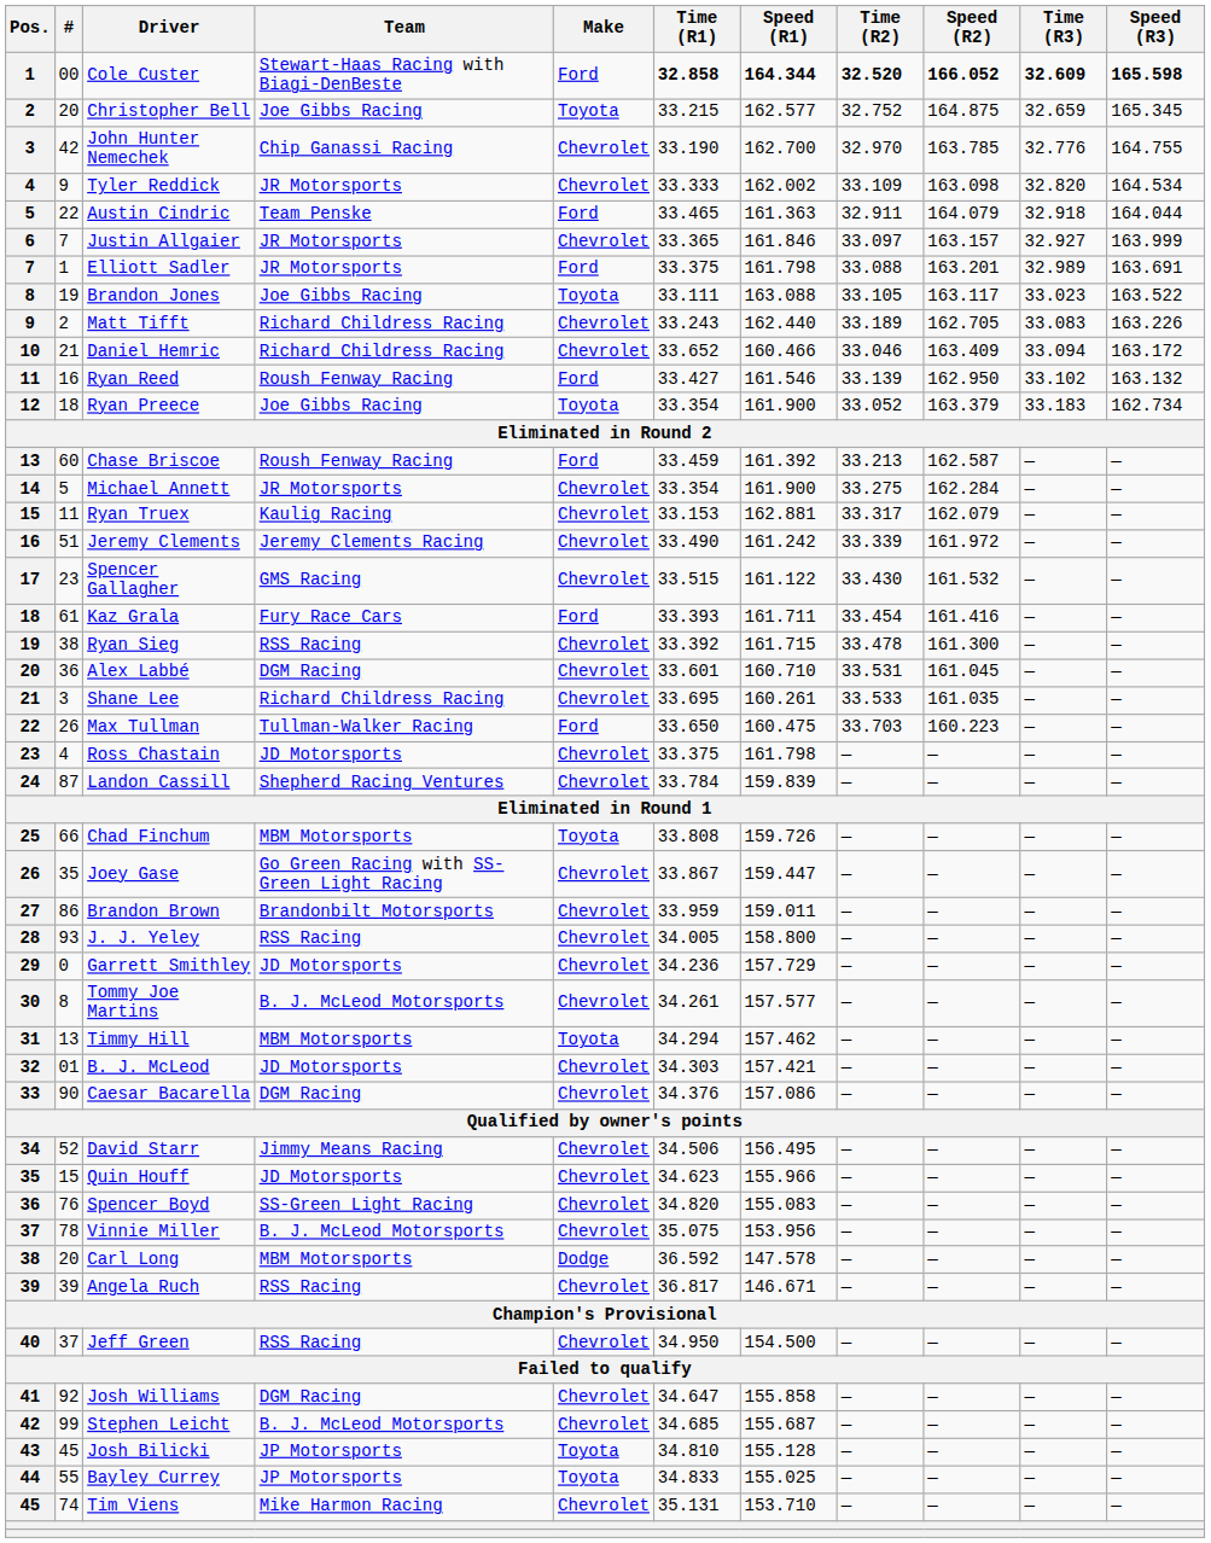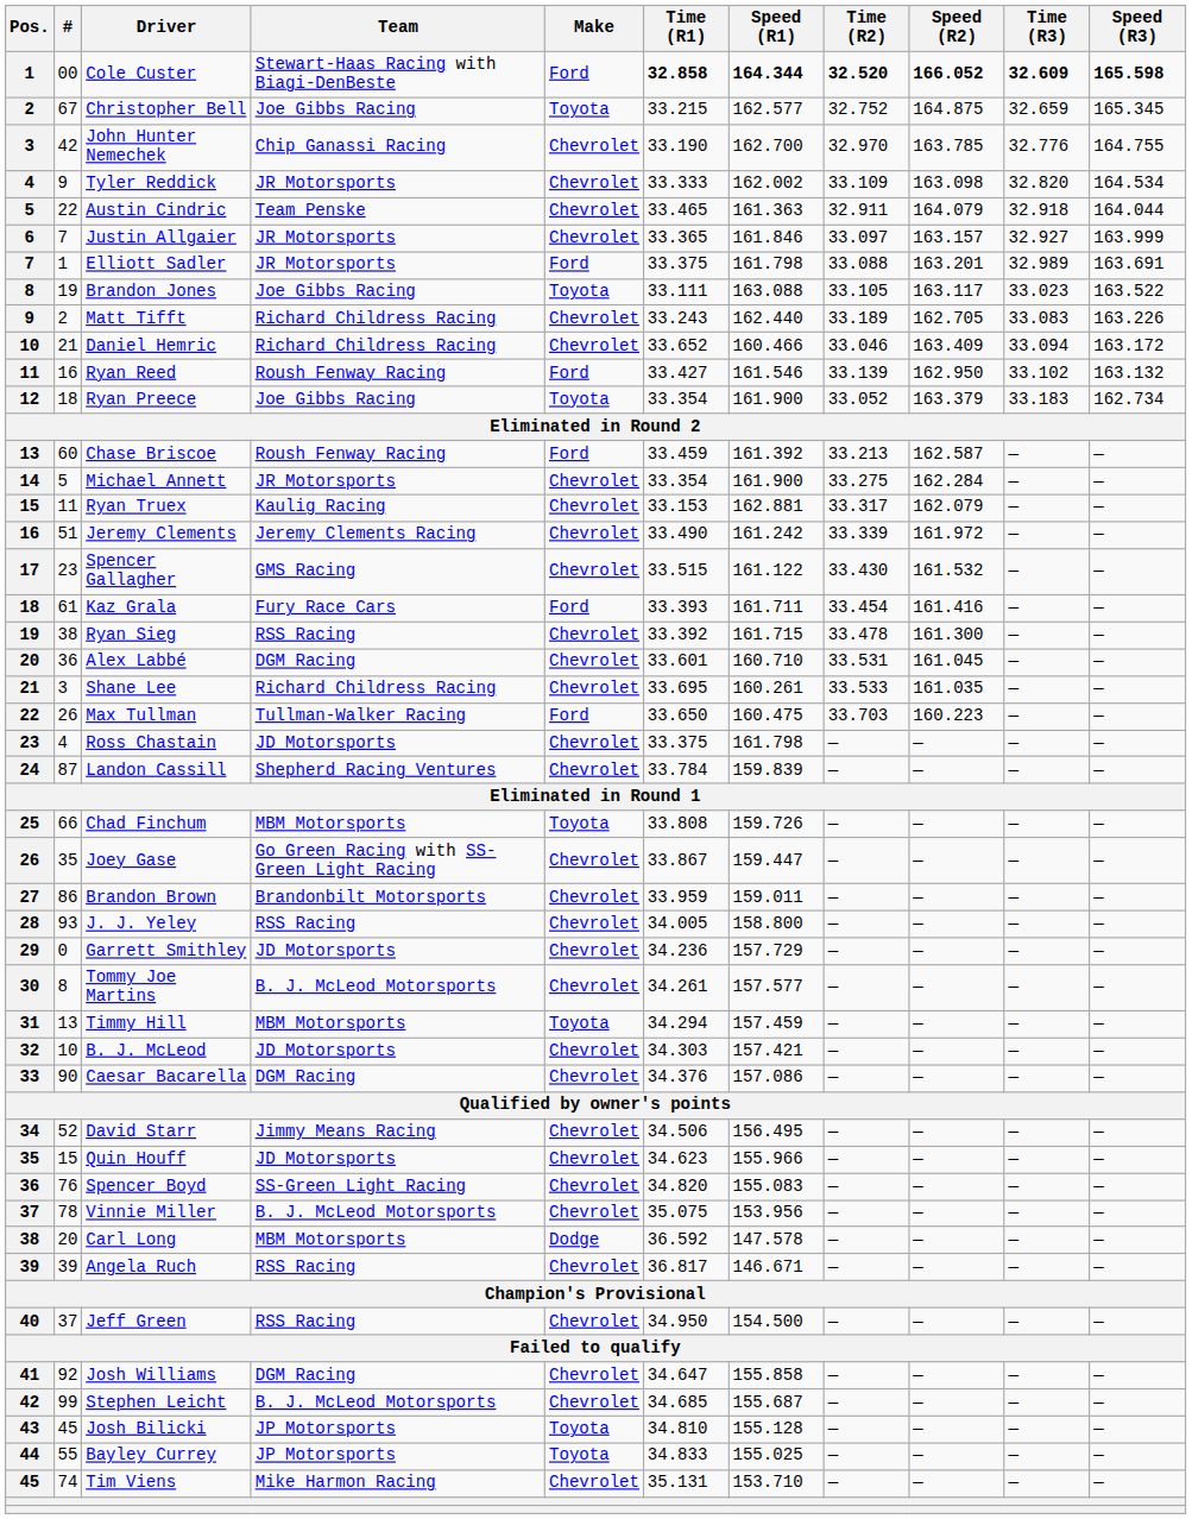Christopher Bell | #: 20 -> 67
Austin Cindric | Make: Ford -> Chevrolet
Timmy Hill | Speed (R1): 157.462 -> 157.459
B. J. McLeod | #: 01 -> 10
